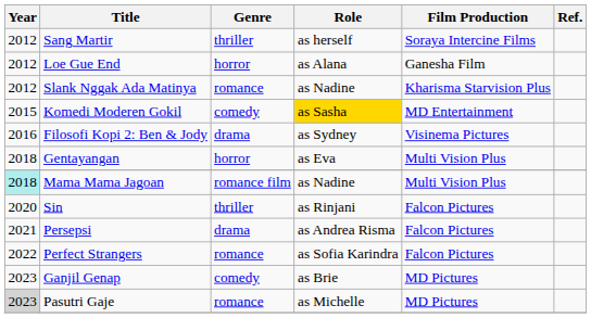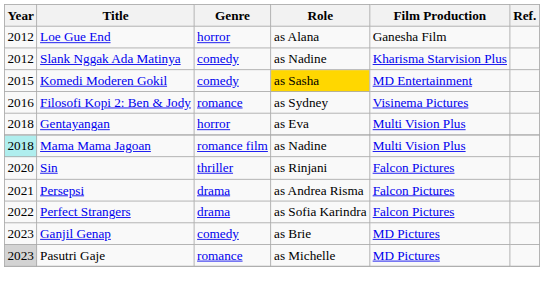- row: 2012 | Sang Martir | thriller | as herself | Soraya Intercine Films
Slank Nggak Ada Matinya | Genre: romance -> comedy
Filosofi Kopi 2: Ben & Jody | Genre: drama -> romance
Perfect Strangers | Genre: romance -> drama
